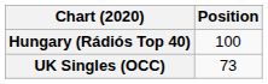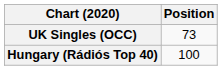rows swapped: Hungary (Rádiós Top 40) <-> UK Singles (OCC)
